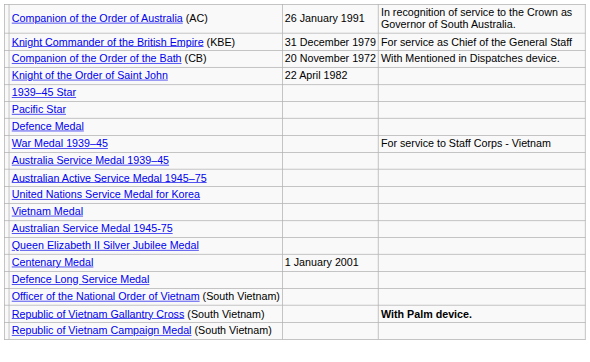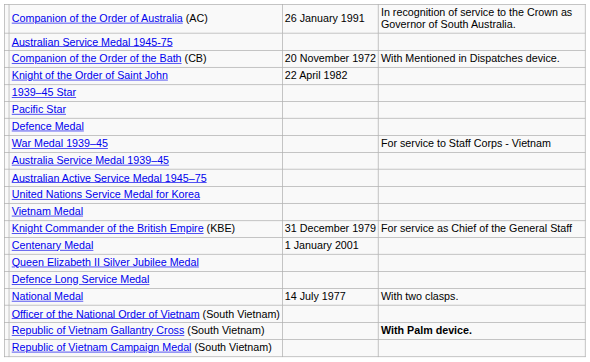rows swapped: Knight Commander of the British Empire (KBE) <-> Australian Service Medal 1945-75
rows swapped: Queen Elizabeth II Silver Jubilee Medal <-> Centenary Medal
+ row: National Medal | 14 July 1977 | With two clasps.
